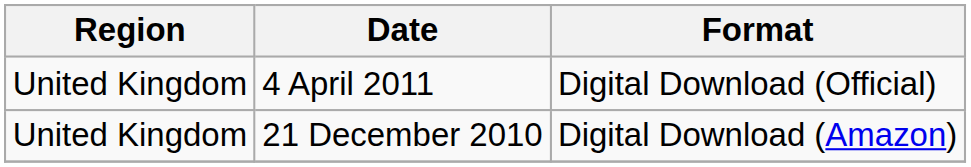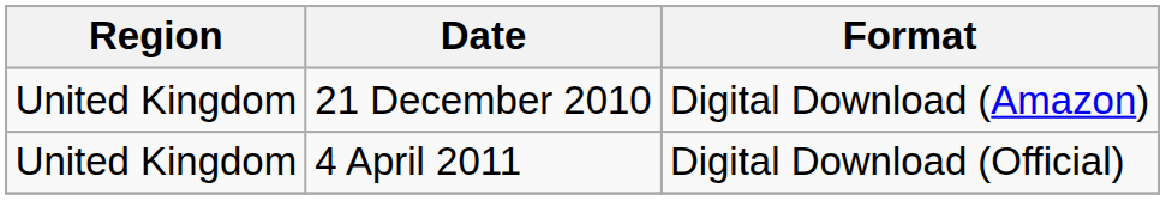rows swapped: 21 December 2010 <-> 4 April 2011
